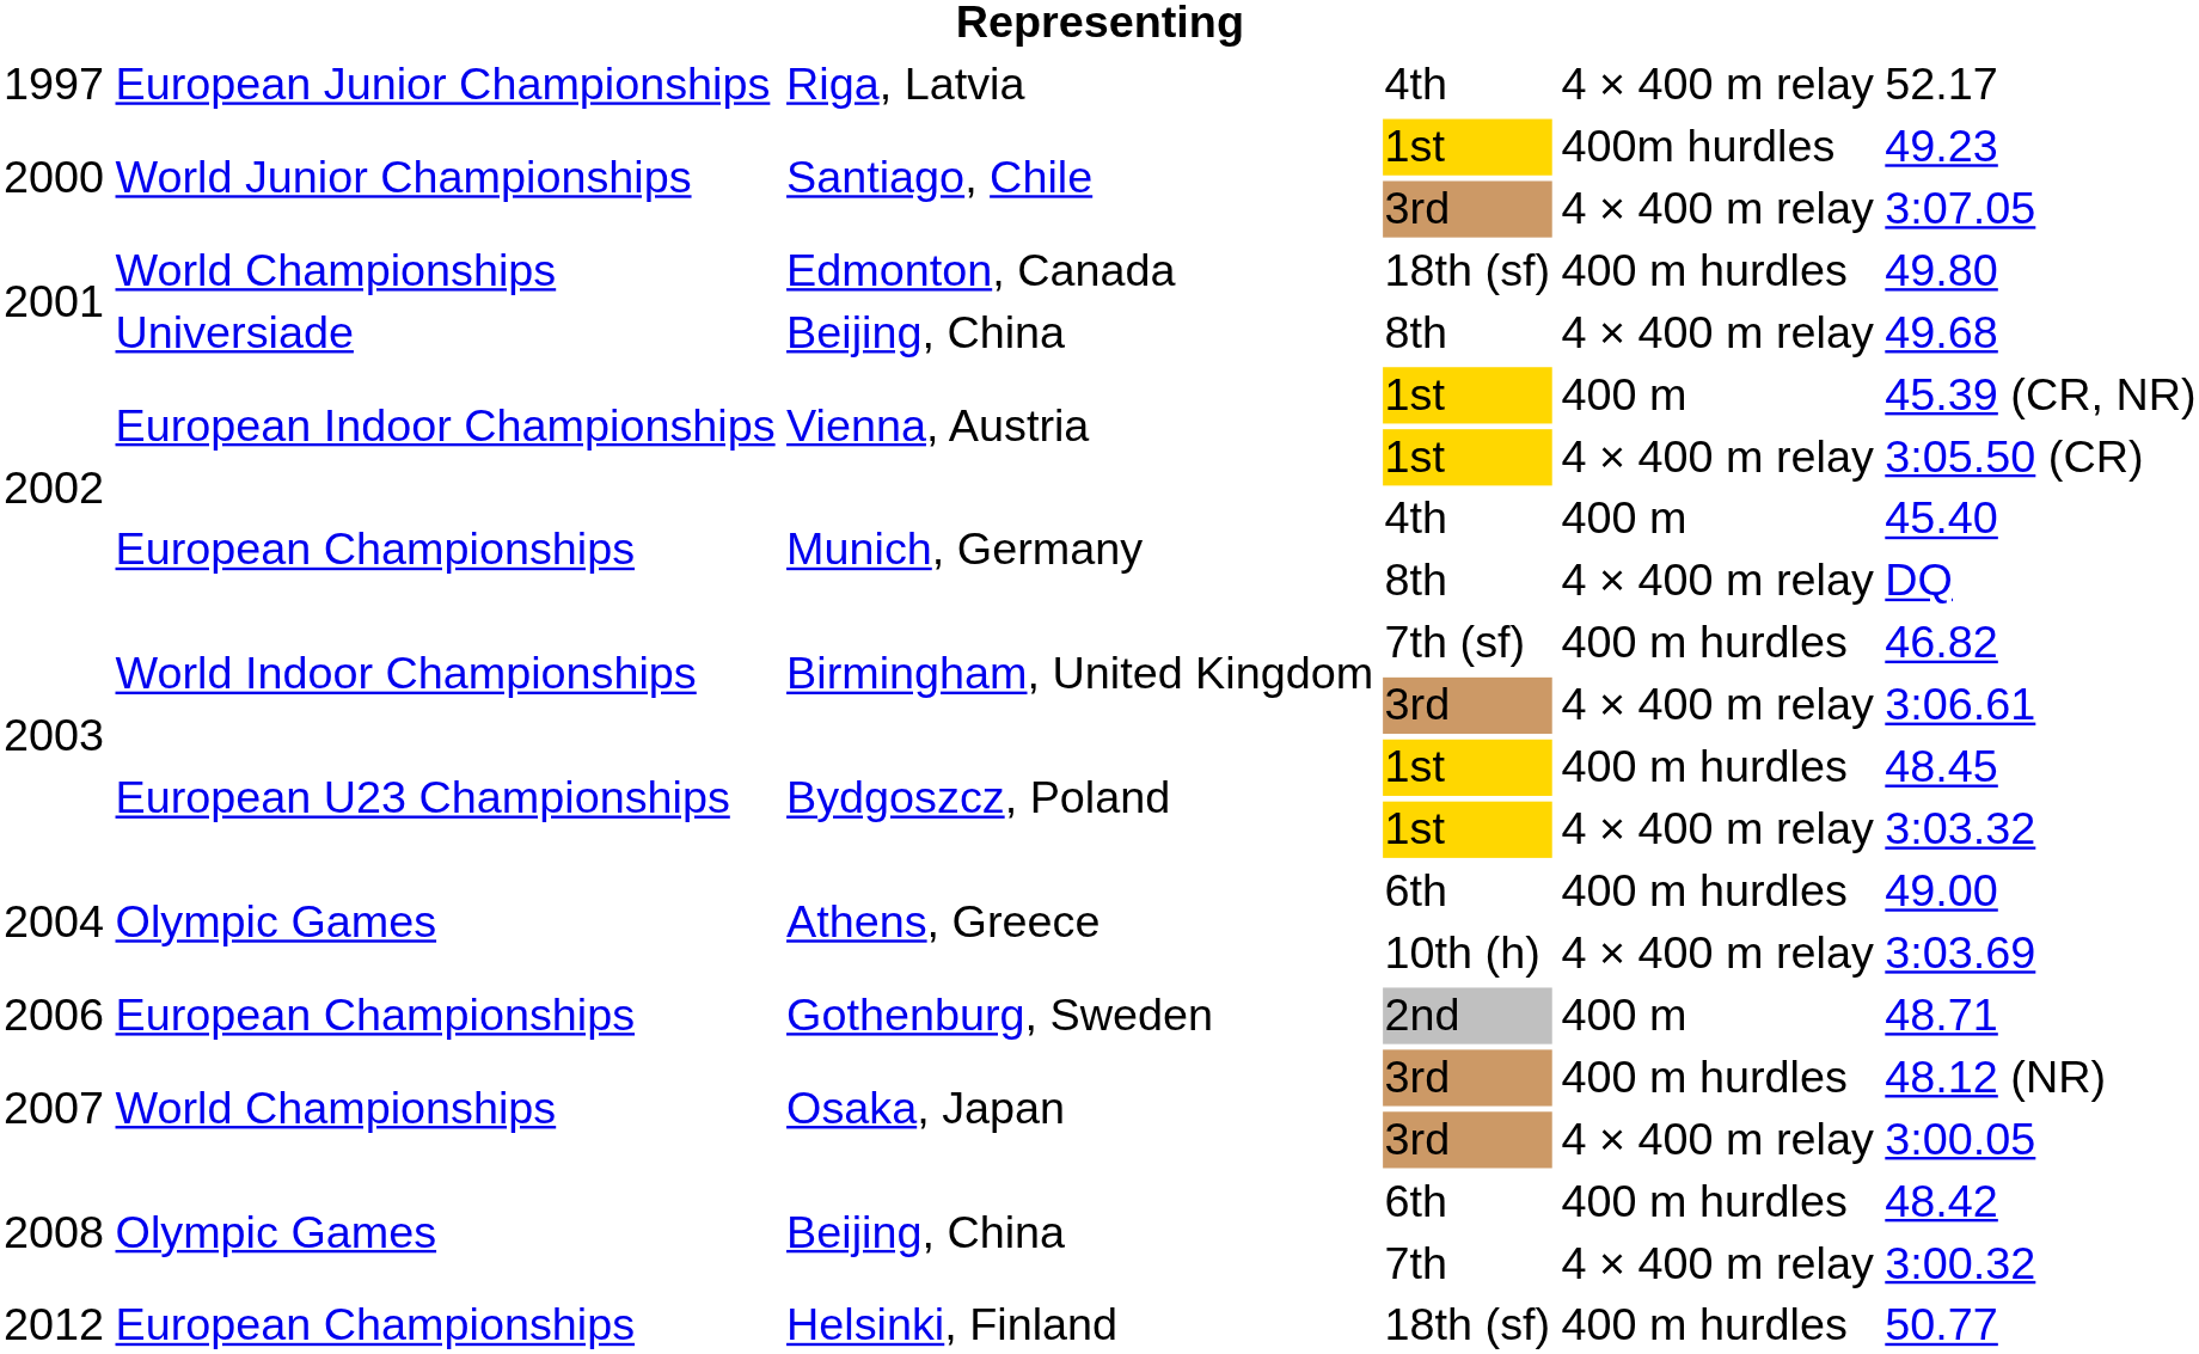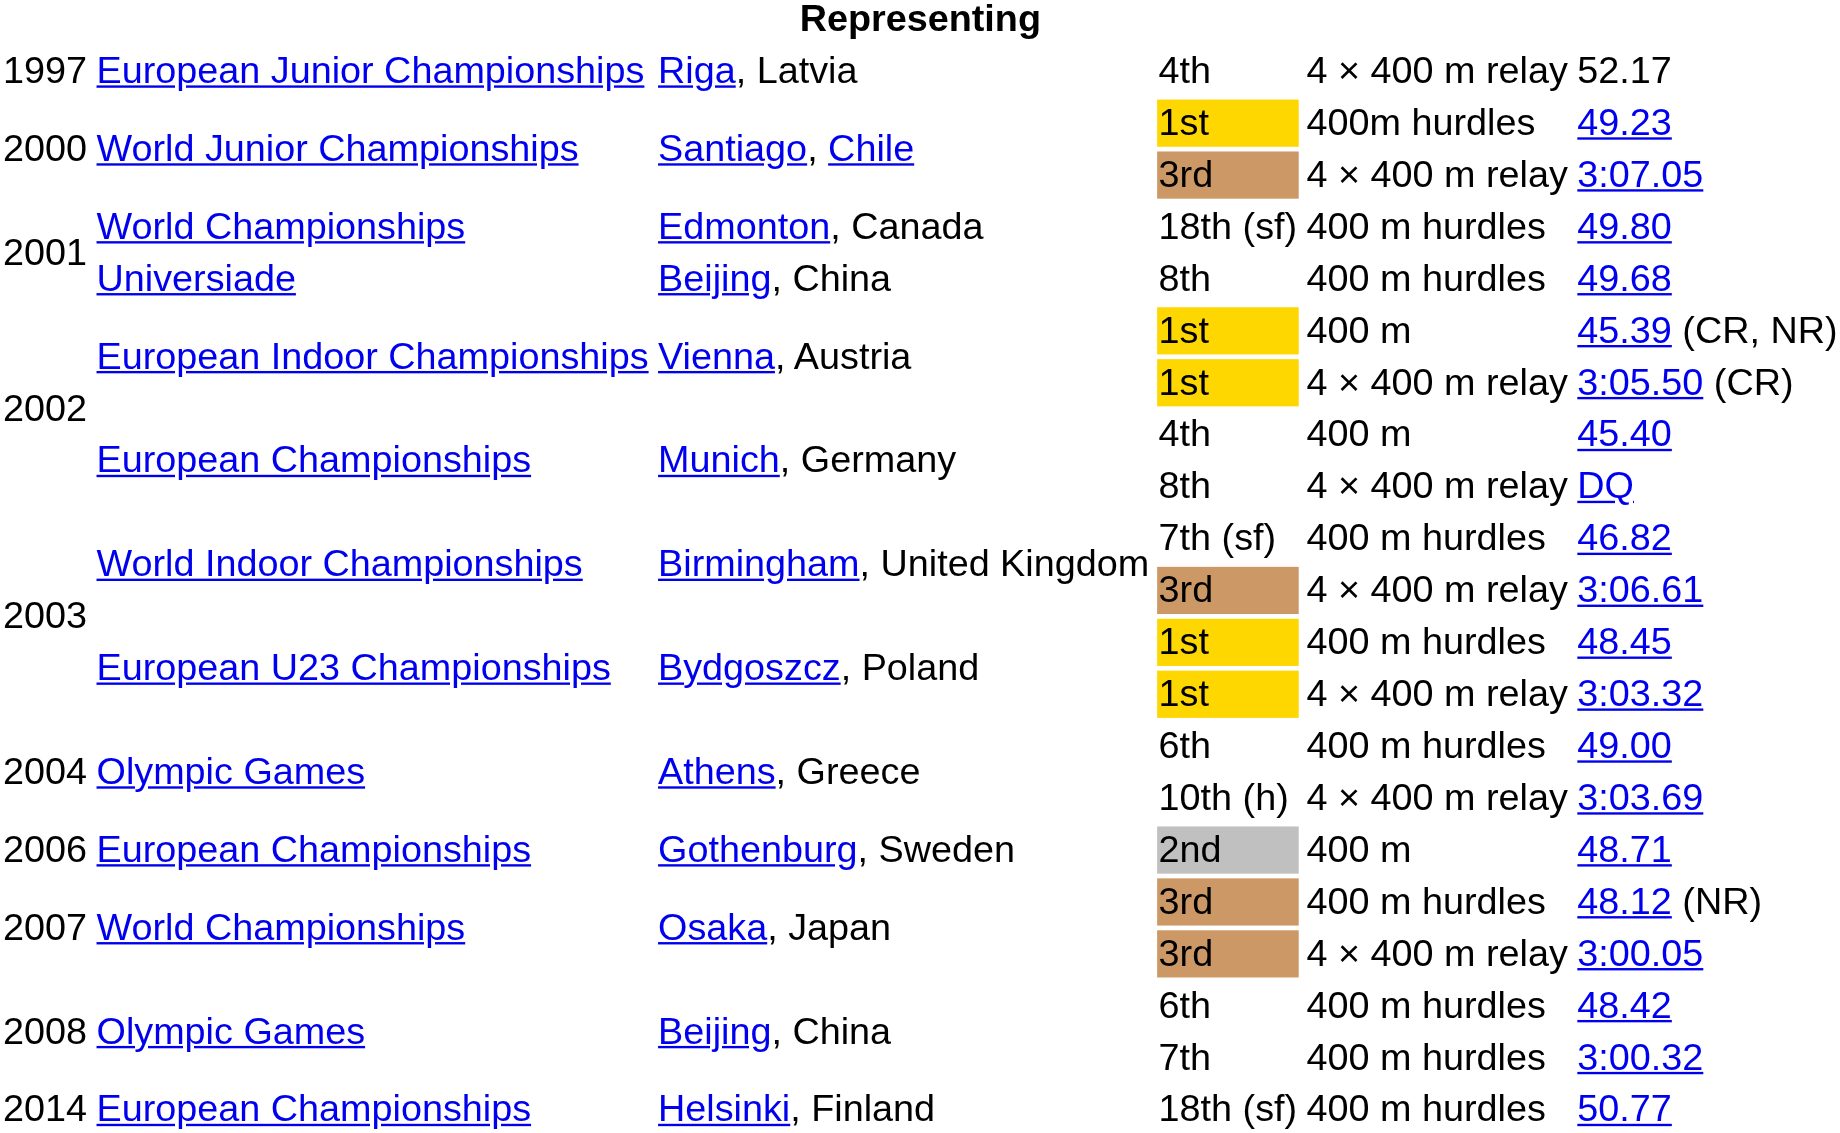Beijing, China / 8th | column 5: 4 × 400 m relay -> 400 m hurdles
Beijing, China / 7th | column 5: 4 × 400 m relay -> 400 m hurdles
Helsinki, Finland | column 1: 2012 -> 2014
